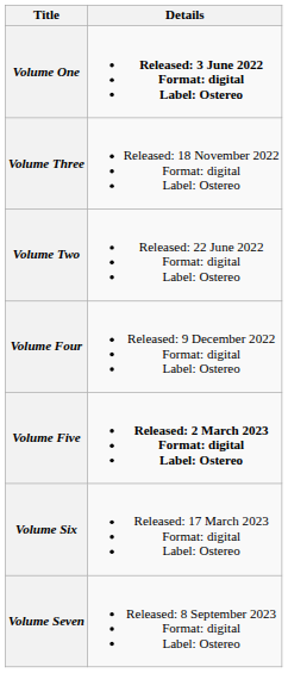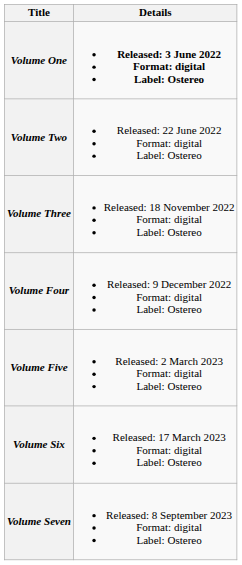rows swapped: Volume Two <-> Volume Three
Volume Five | Details: bold -> normal
